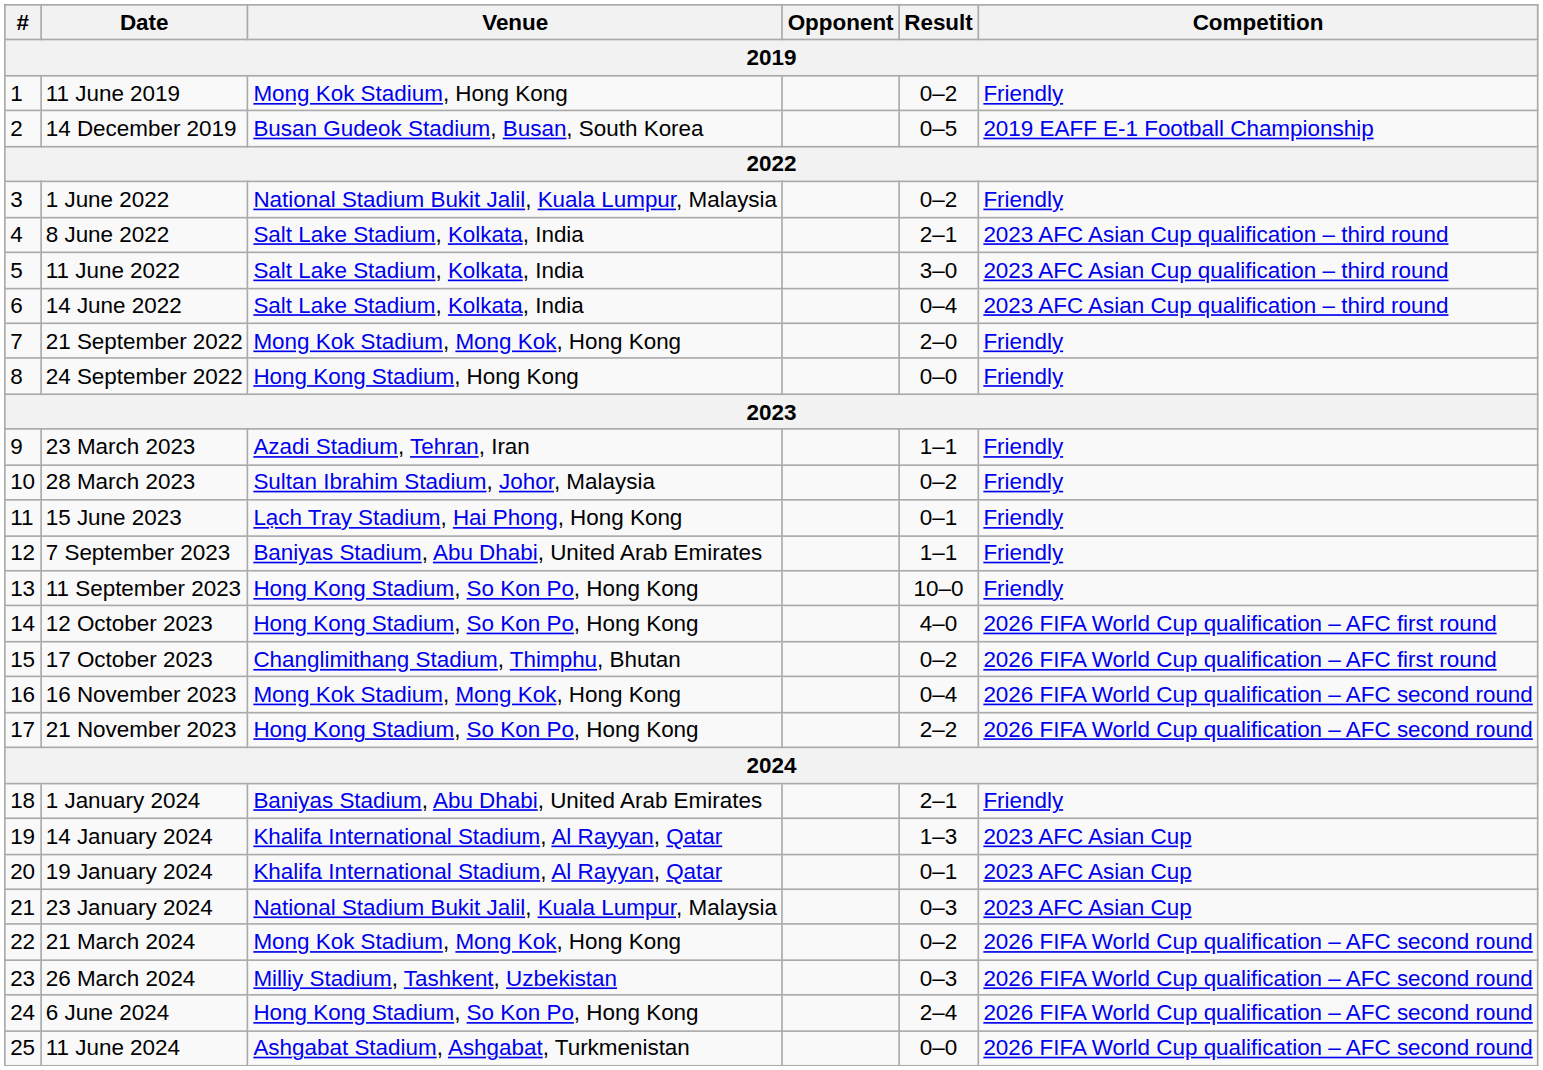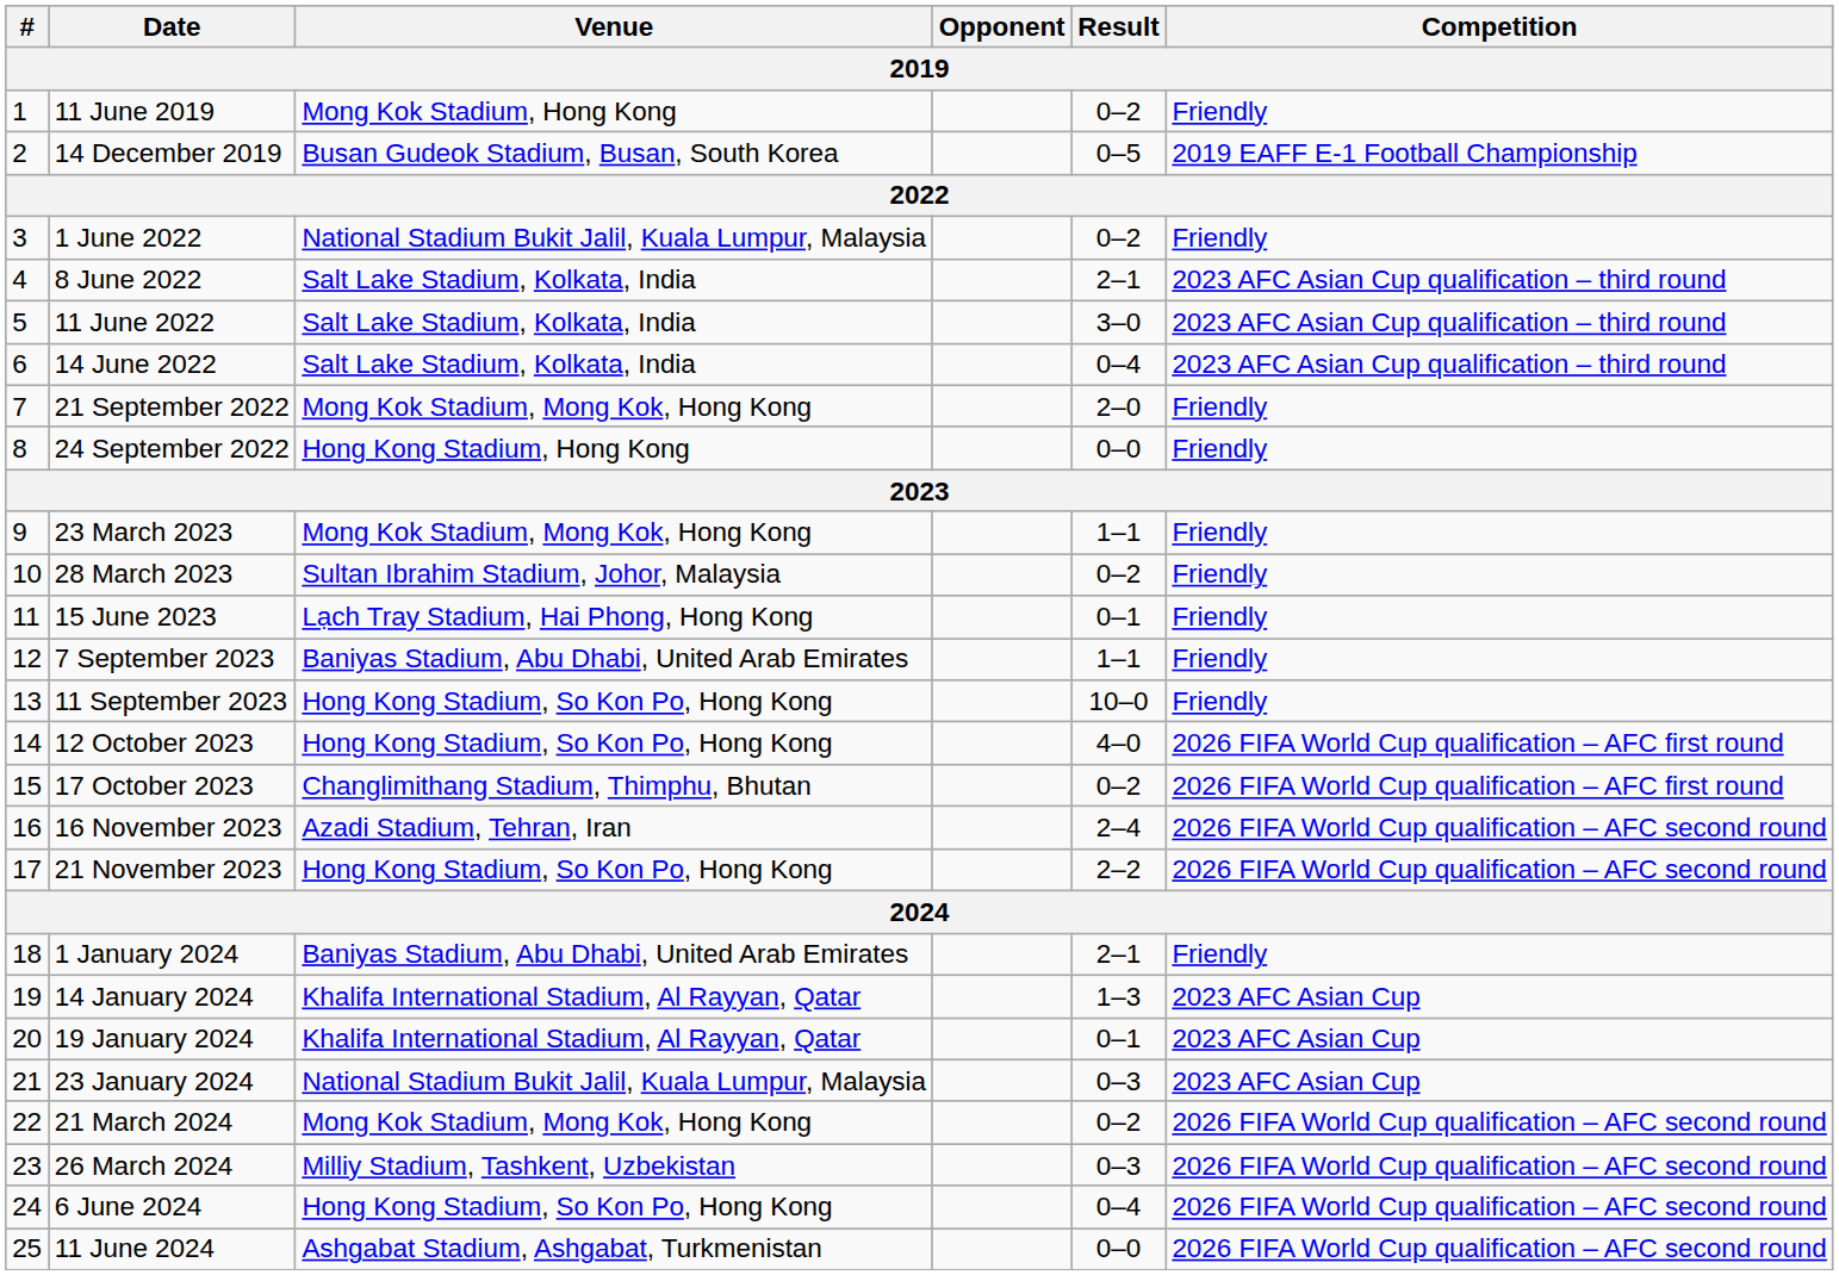23 March 2023 | Venue: Azadi Stadium, Tehran, Iran -> Mong Kok Stadium, Mong Kok, Hong Kong
16 November 2023 | Venue: Mong Kok Stadium, Mong Kok, Hong Kong -> Azadi Stadium, Tehran, Iran
16 November 2023 | Result: 0–4 -> 2–4
6 June 2024 | Result: 2–4 -> 0–4
